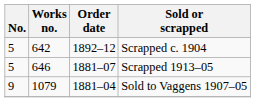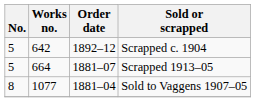Scrapped 1913–05 | Works no.: 646 -> 664
Sold to Vaggens 1907–05 | No.: 9 -> 8
Sold to Vaggens 1907–05 | Works no.: 1079 -> 1077
